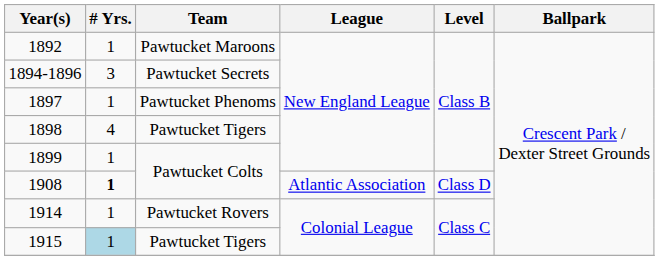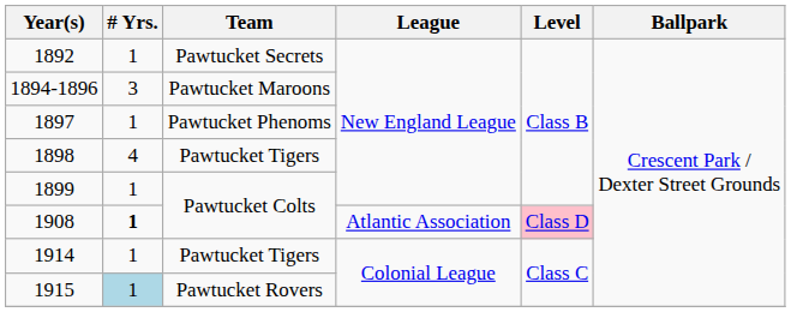1892 | Team: Pawtucket Maroons -> Pawtucket Secrets
1894-1896 | Team: Pawtucket Secrets -> Pawtucket Maroons
1908 | Level: no background -> pink background
1914 | Team: Pawtucket Rovers -> Pawtucket Tigers
1915 | Team: Pawtucket Tigers -> Pawtucket Rovers
